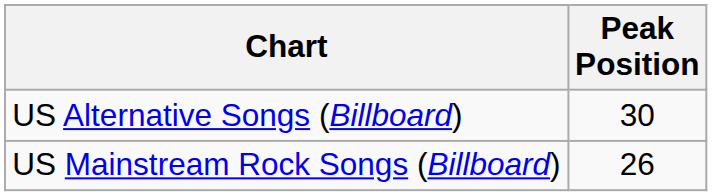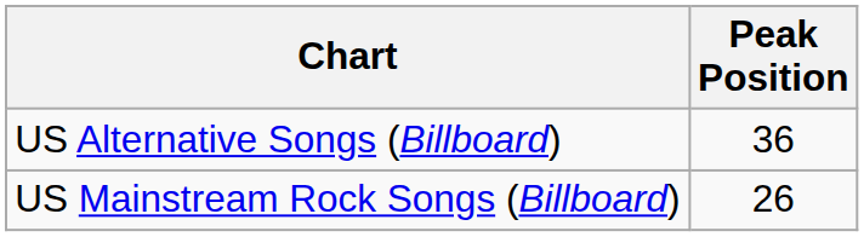US Alternative Songs (Billboard) | Peak Position: 30 -> 36
